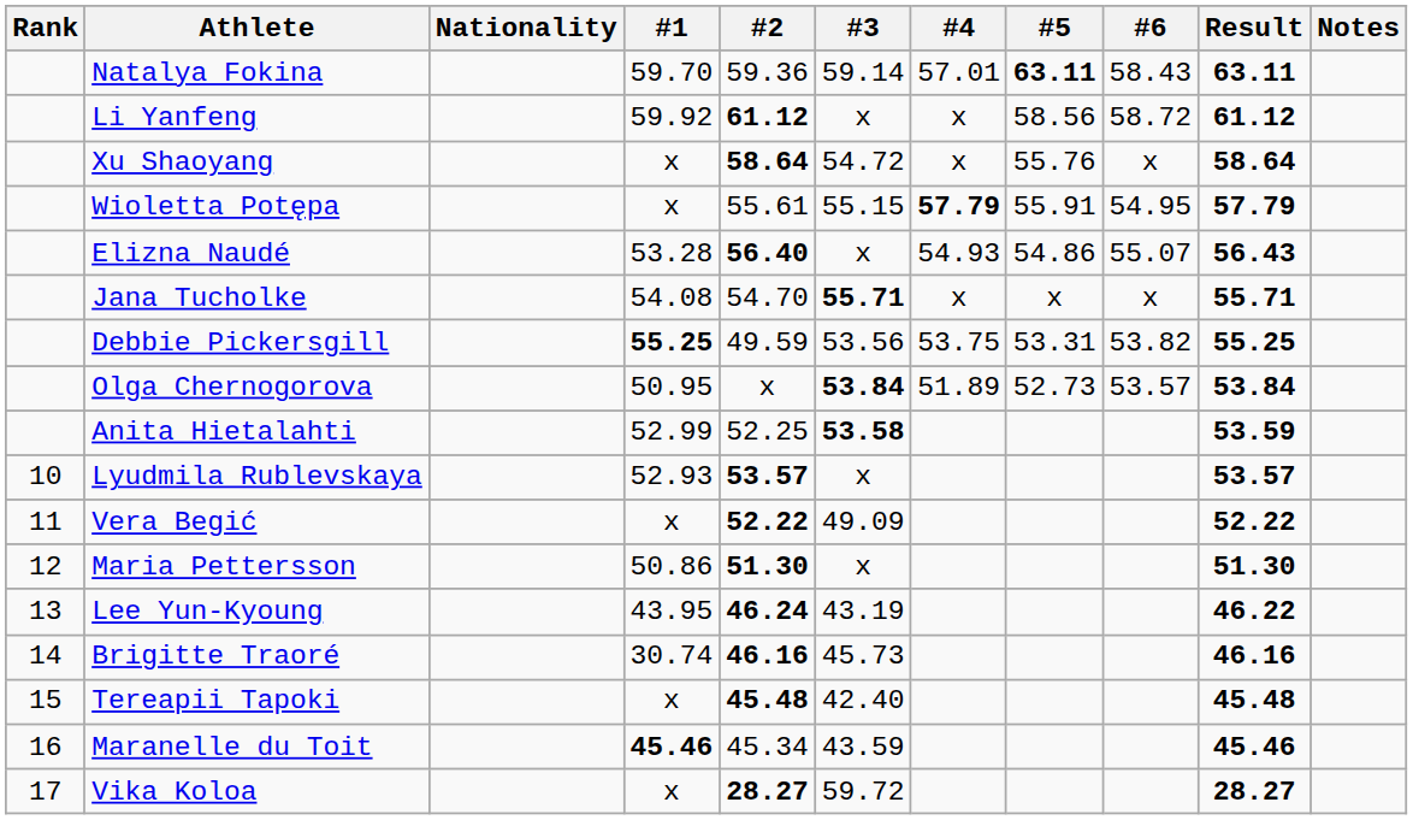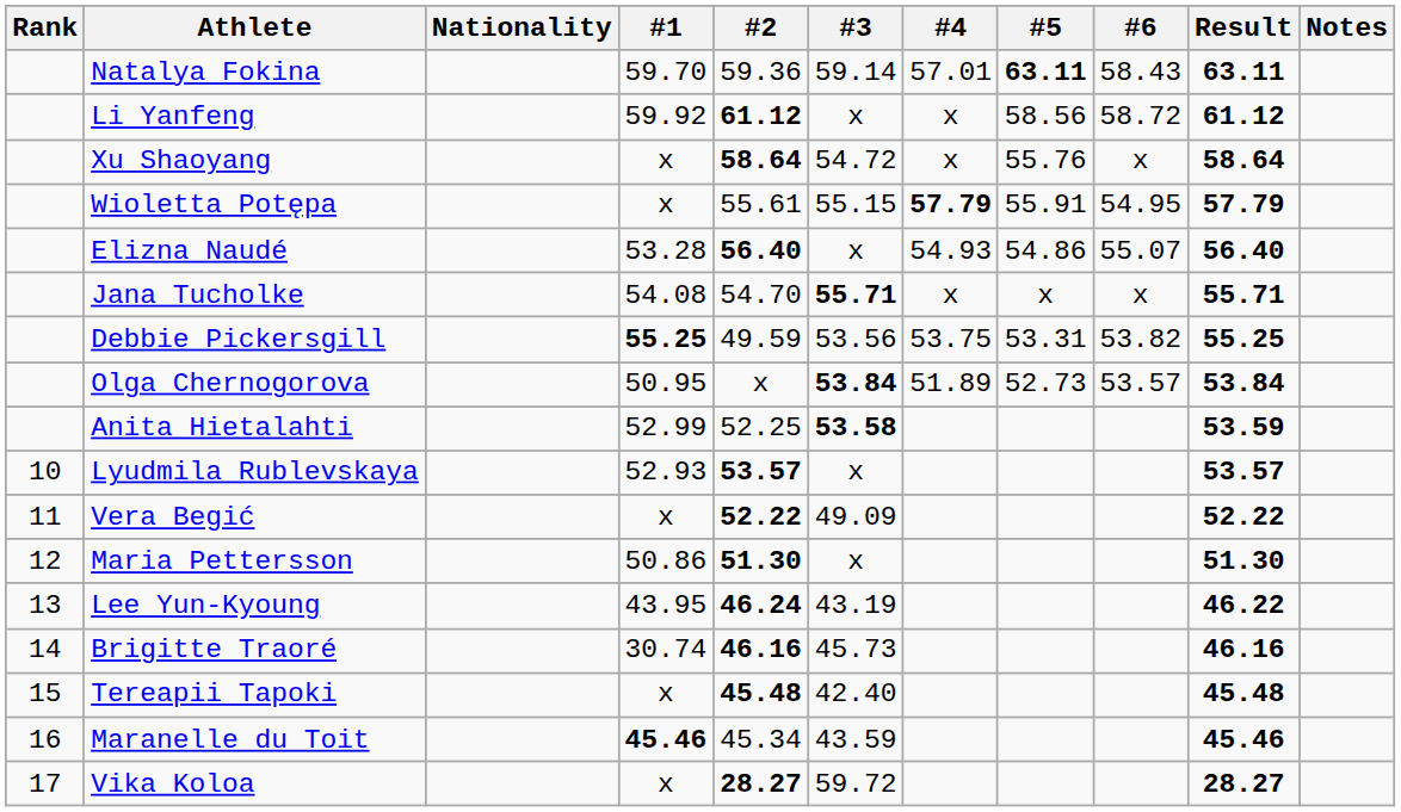Elizna Naudé | Result: 56.43 -> 56.40
